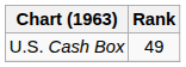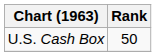U.S. Cash Box | Rank: 49 -> 50
